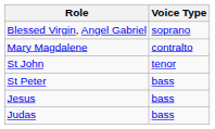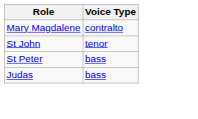- row: Blessed Virgin, Angel Gabriel | soprano
- row: Jesus | bass
